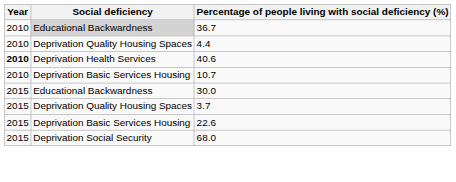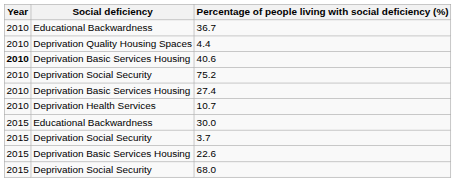36.7 | Social deficiency: lightgrey background -> no background
40.6 | Social deficiency: Deprivation Health Services -> Deprivation Basic Services Housing
+ row: 2010 | Deprivation Social Security | 75.2
+ row: 2010 | Deprivation Basic Services Housing | 27.4
10.7 | Social deficiency: Deprivation Basic Services Housing -> Deprivation Health Services
3.7 | Social deficiency: Deprivation Quality Housing Spaces -> Deprivation Social Security
